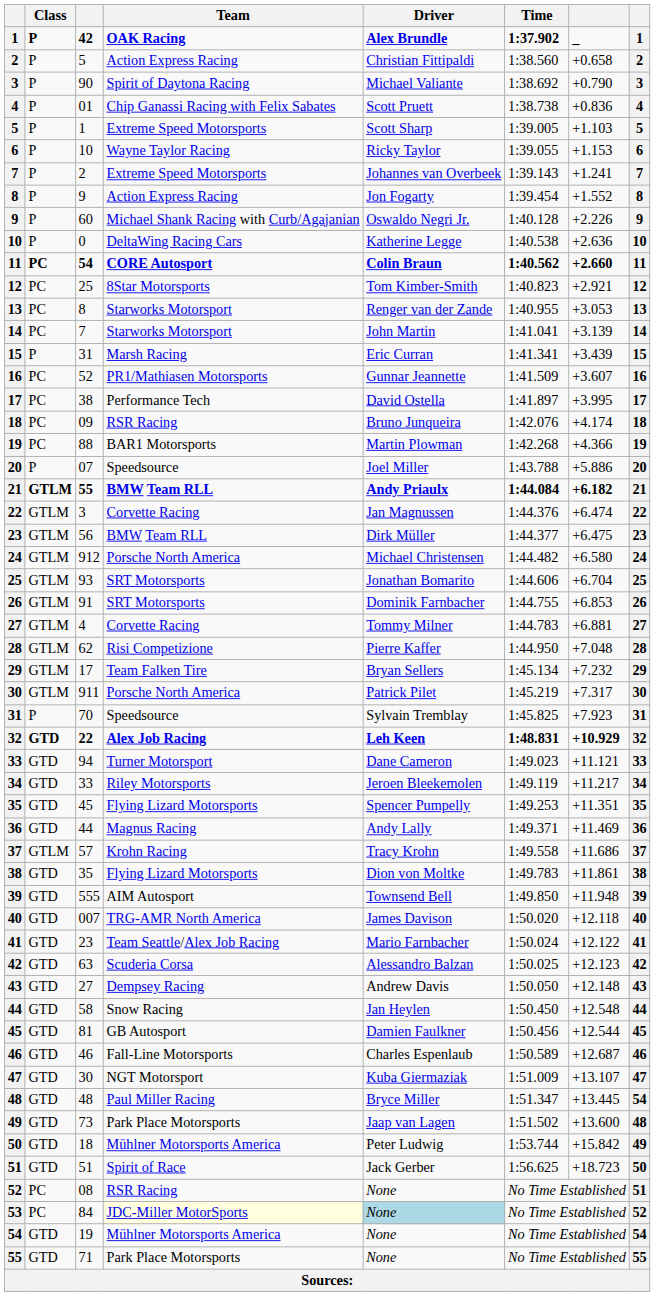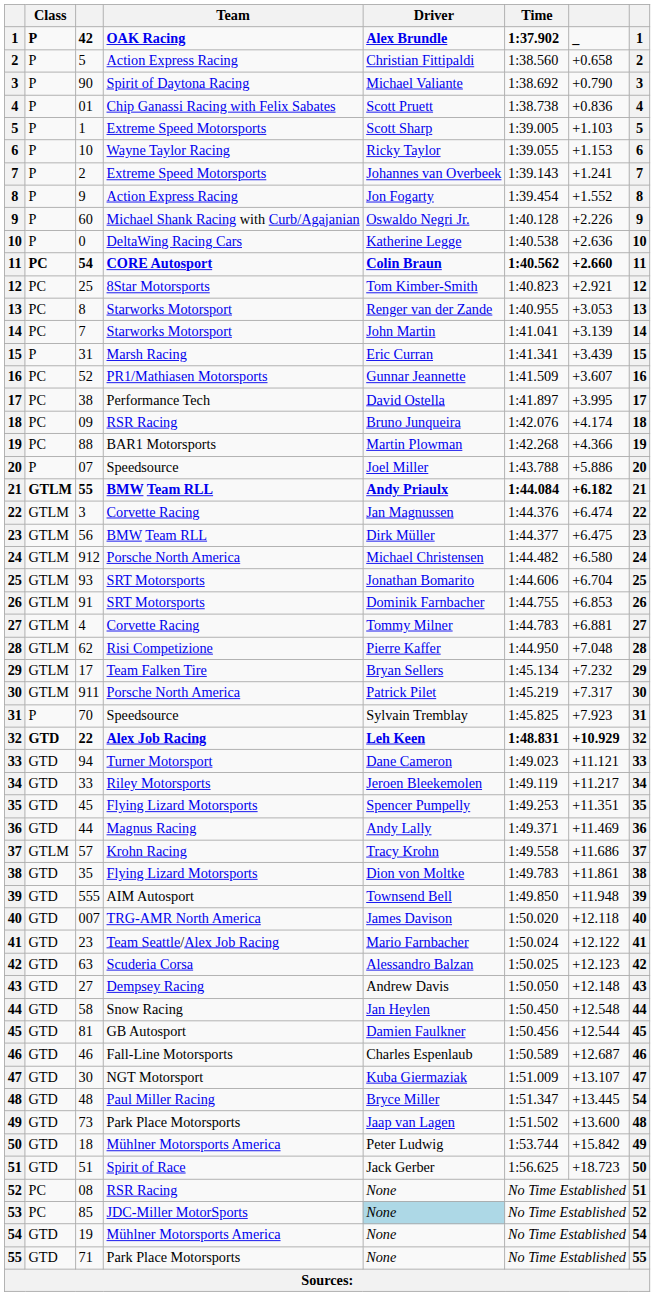53 | column 3: 84 -> 85
53 | Team: lightyellow background -> no background
